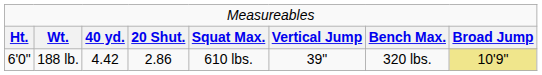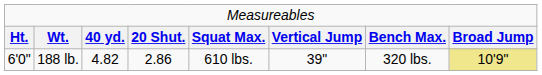188 lb. | column 3: 4.42 -> 4.82
